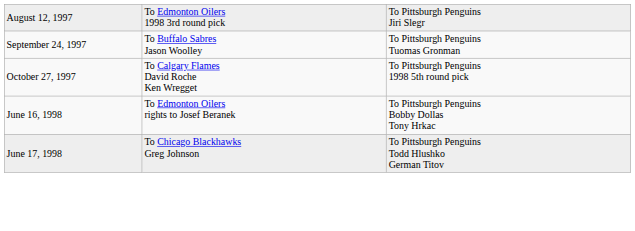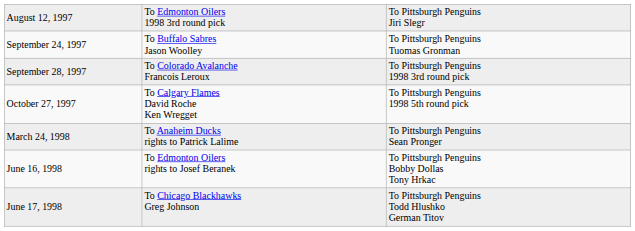+ row: September 28, 1997 | To Colorado Avalanche Francois Leroux | To Pittsburgh Penguins 1998 3rd round pick
+ row: March 24, 1998 | To Anaheim Ducks rights to Patrick Lalime | To Pittsburgh Penguins Sean Pronger
